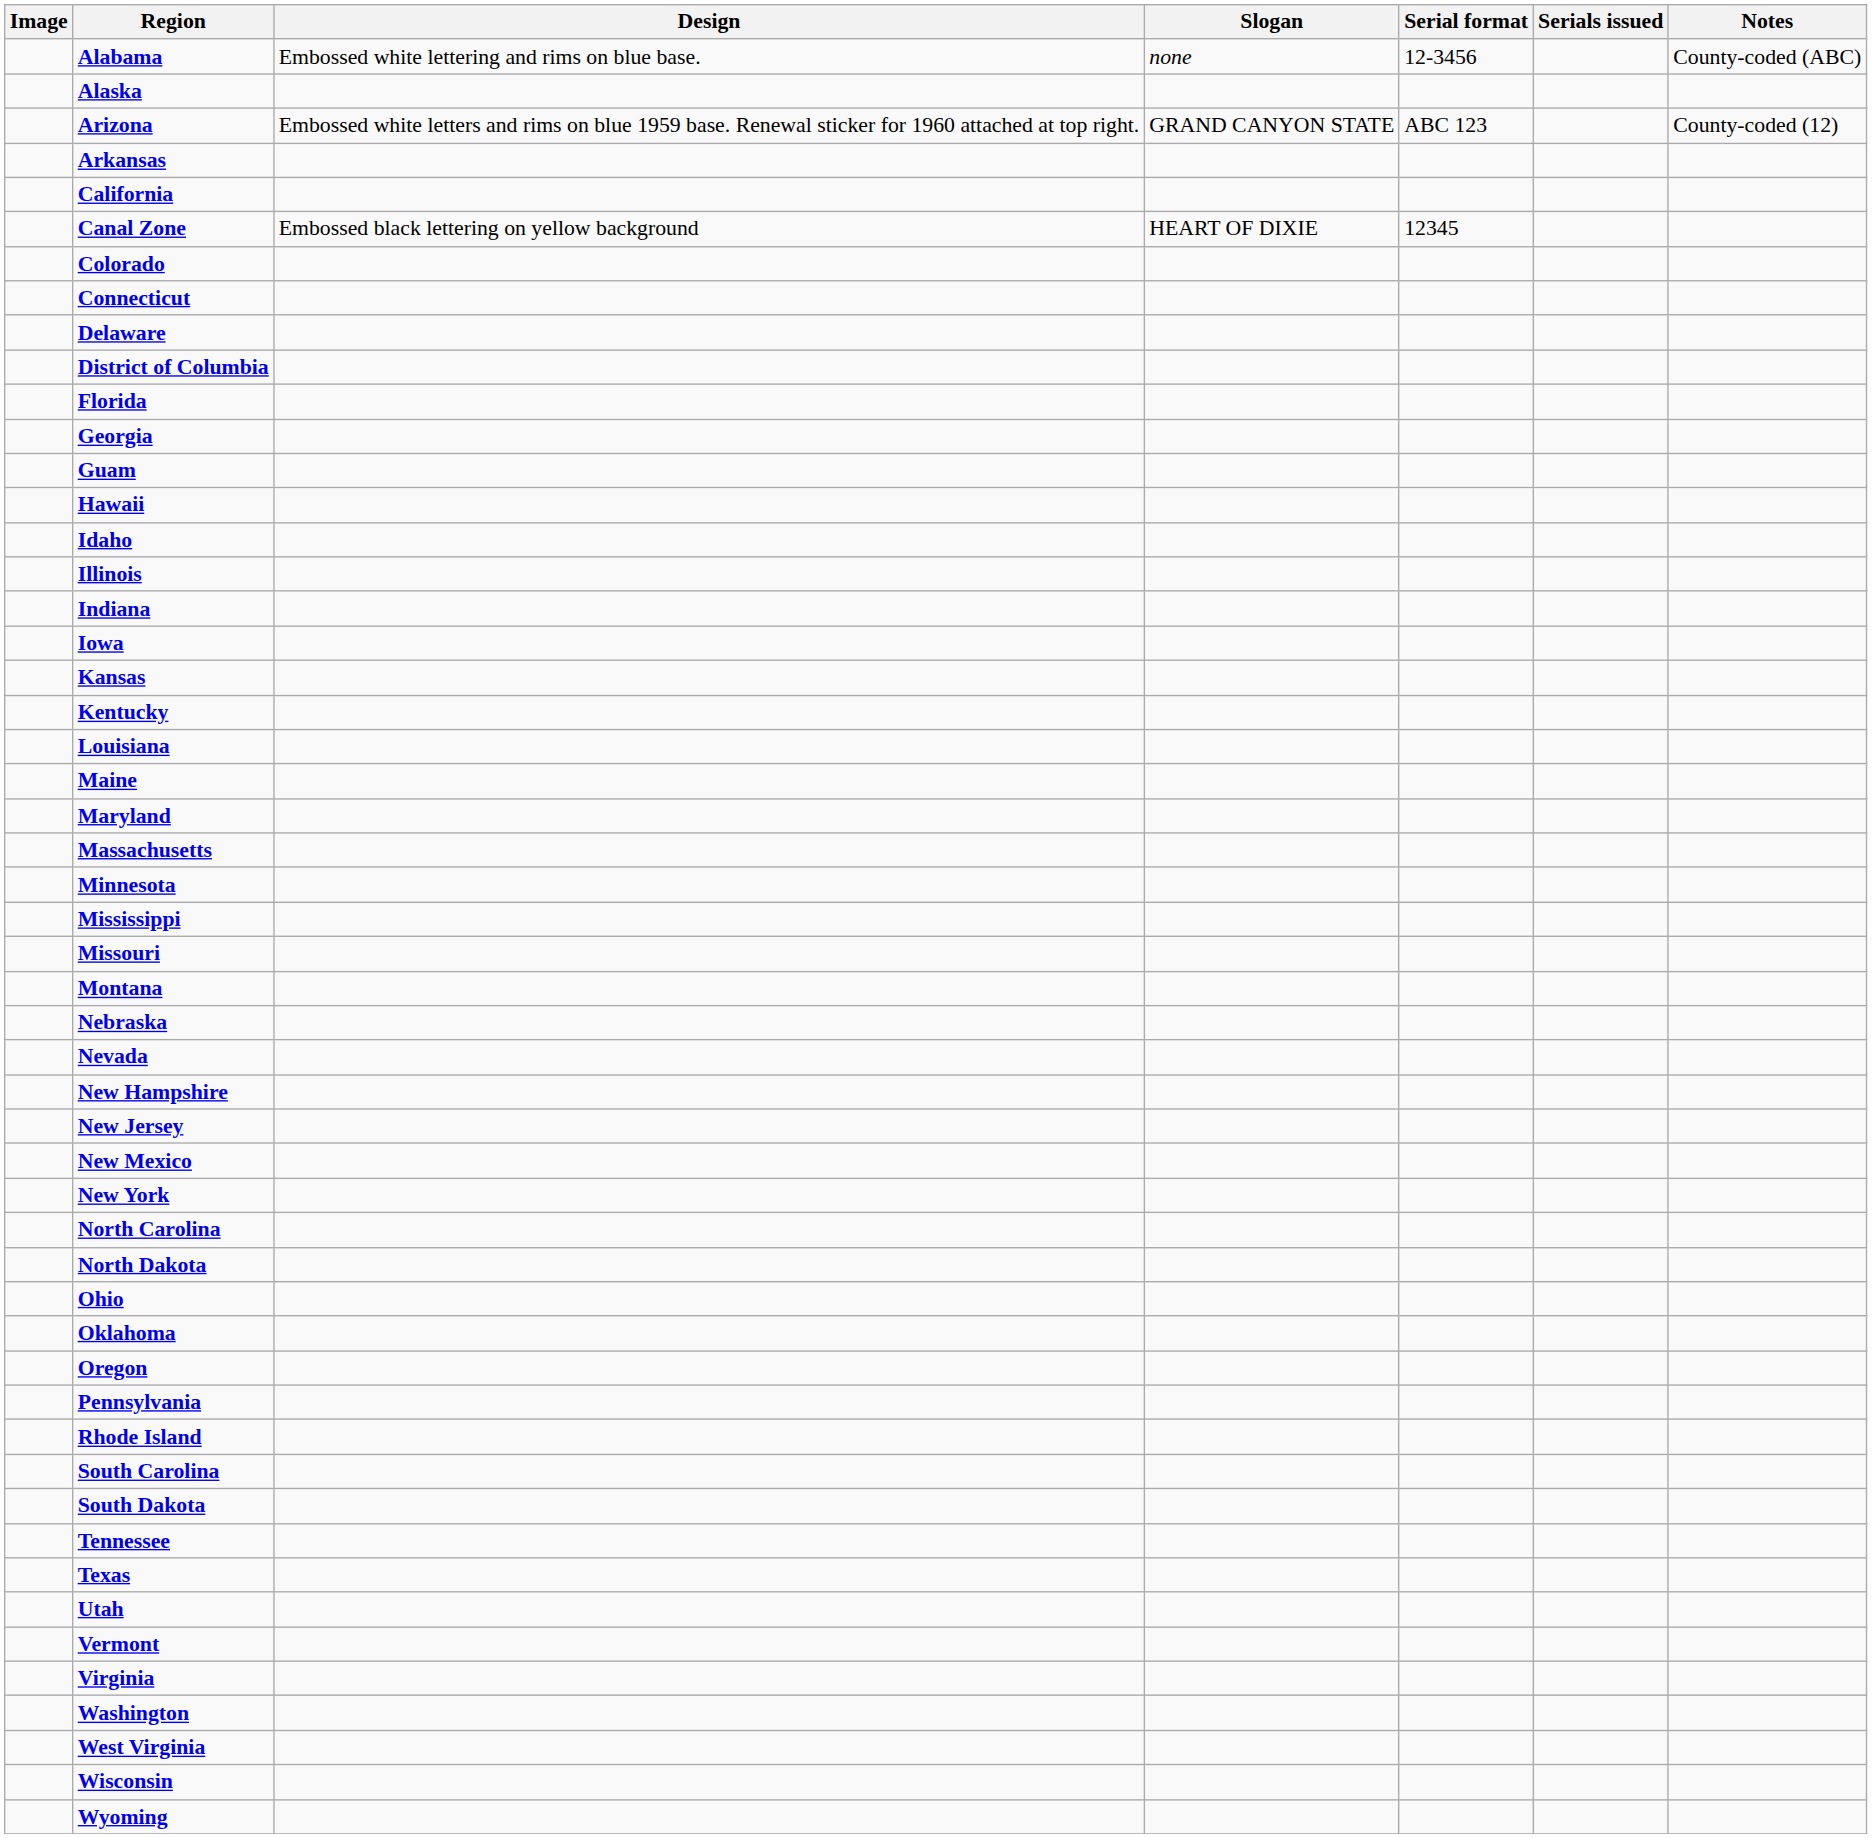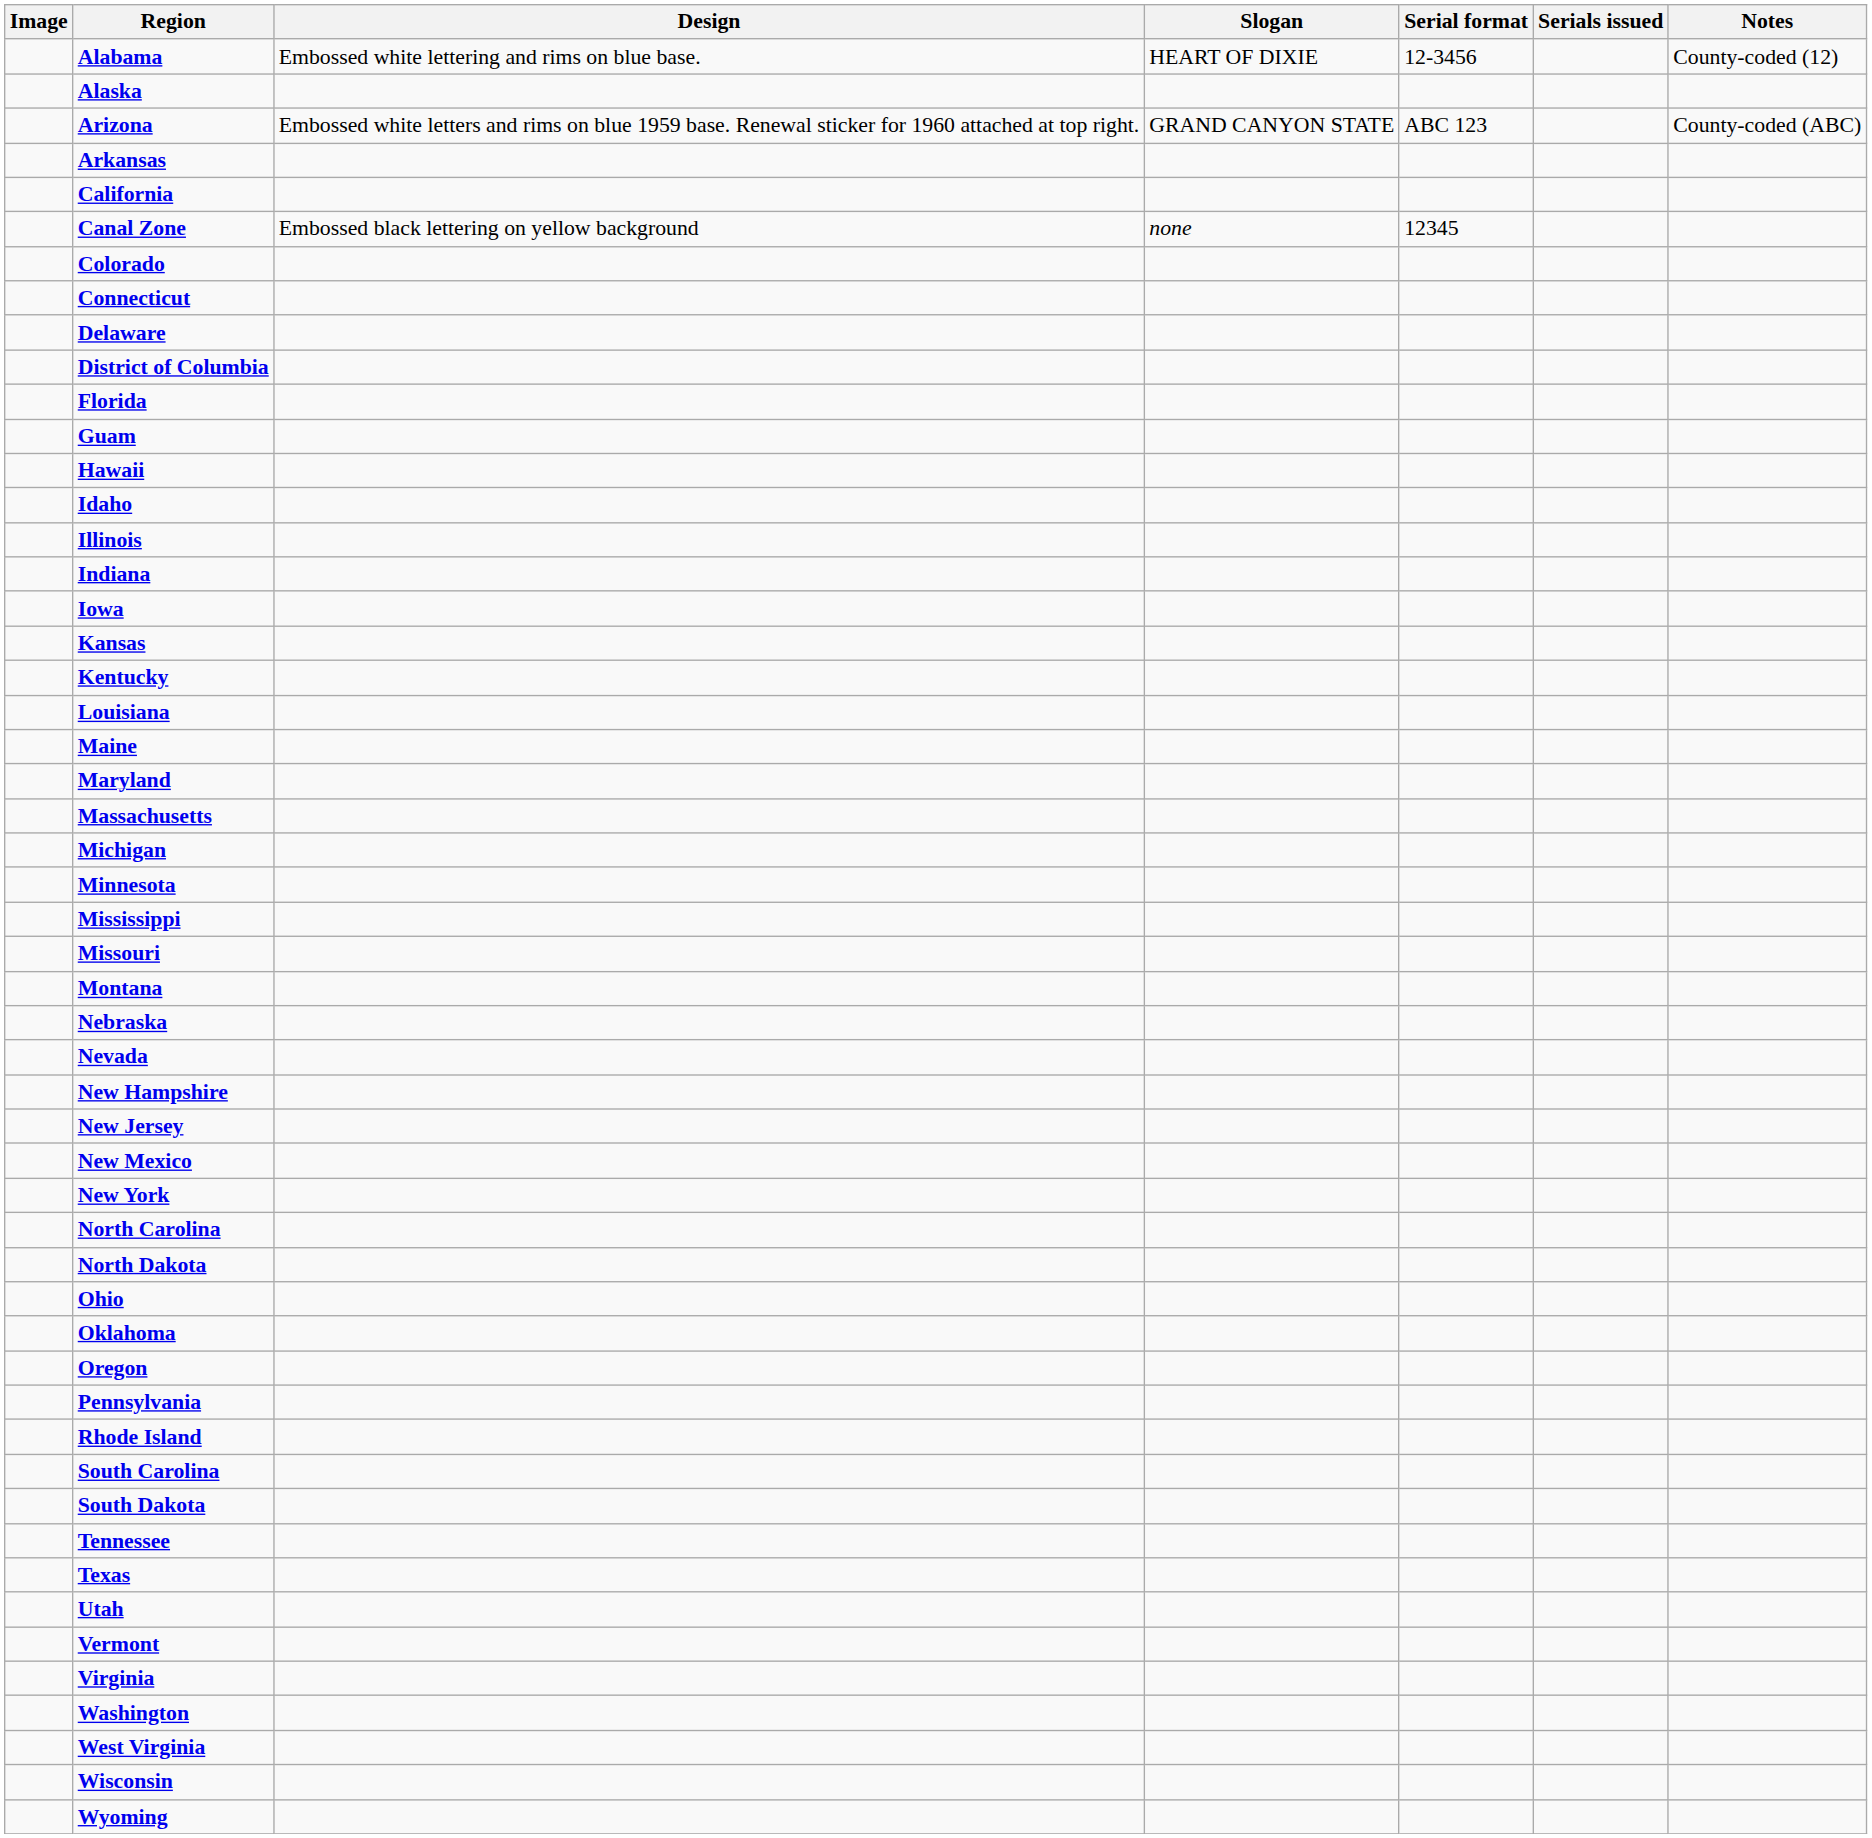Alabama | Slogan: none -> HEART OF DIXIE
Alabama | Notes: County-coded (ABC) -> County-coded (12)
Arizona | Notes: County-coded (12) -> County-coded (ABC)
Canal Zone | Slogan: HEART OF DIXIE -> none
- row: Georgia
+ row: Michigan
